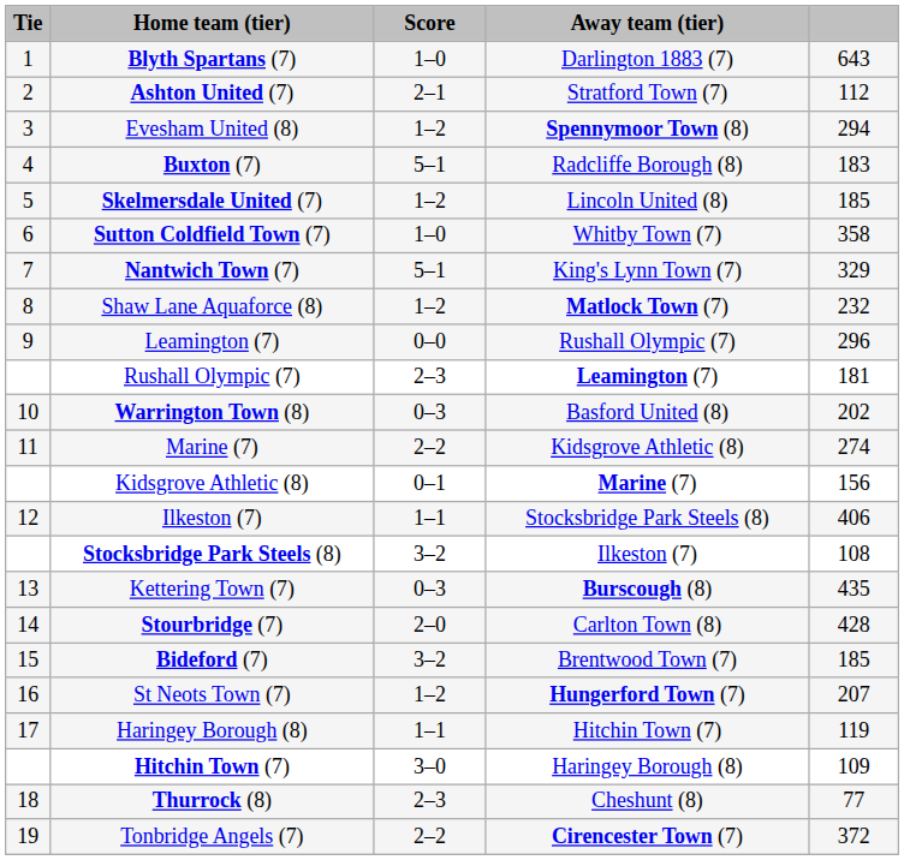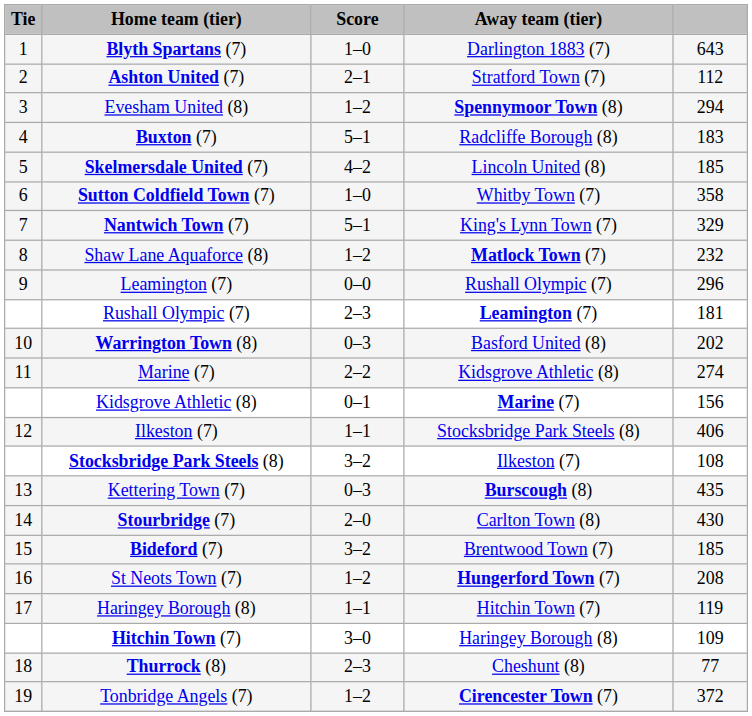Skelmersdale United (7) | Score: 1–2 -> 4–2
Stourbridge (7) | column 5: 428 -> 430
St Neots Town (7) | column 5: 207 -> 208
Tonbridge Angels (7) | Score: 2–2 -> 1–2
